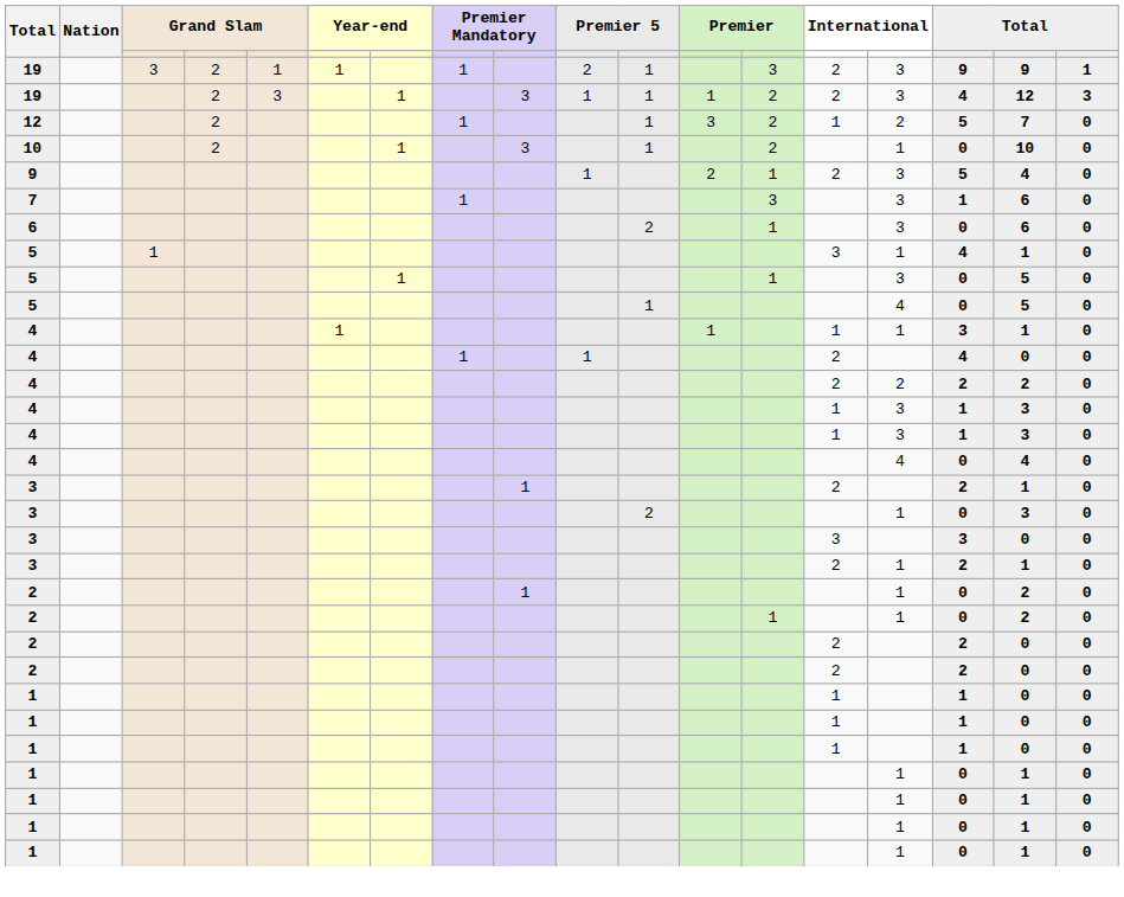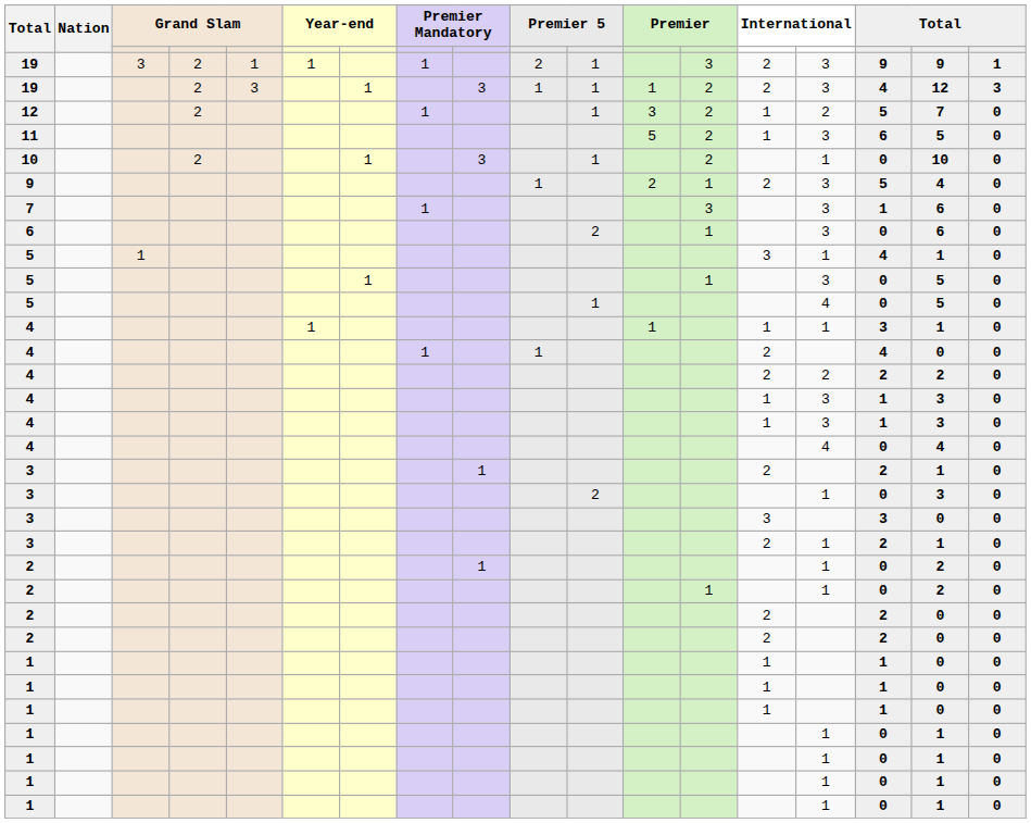+ row: 11 | 5 | 2 | 1 | 3 | 6 | 5 | 0
